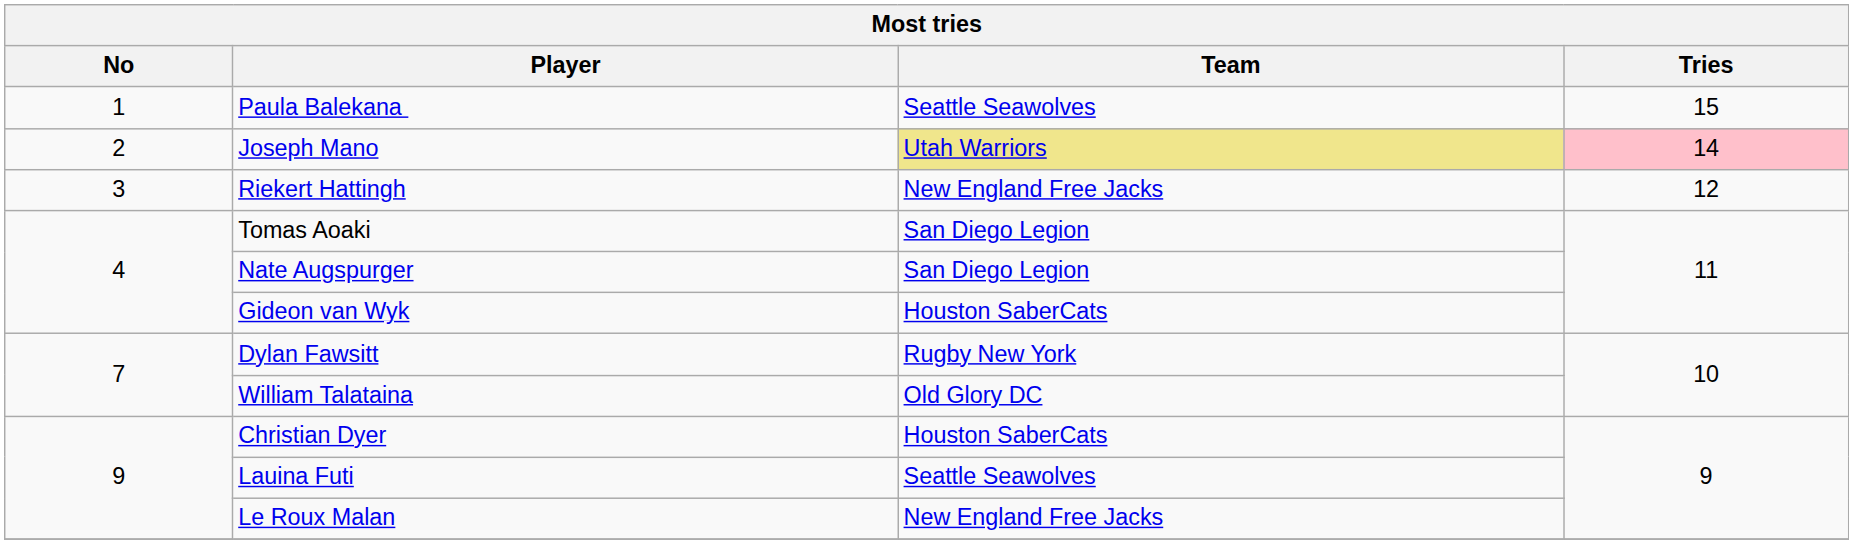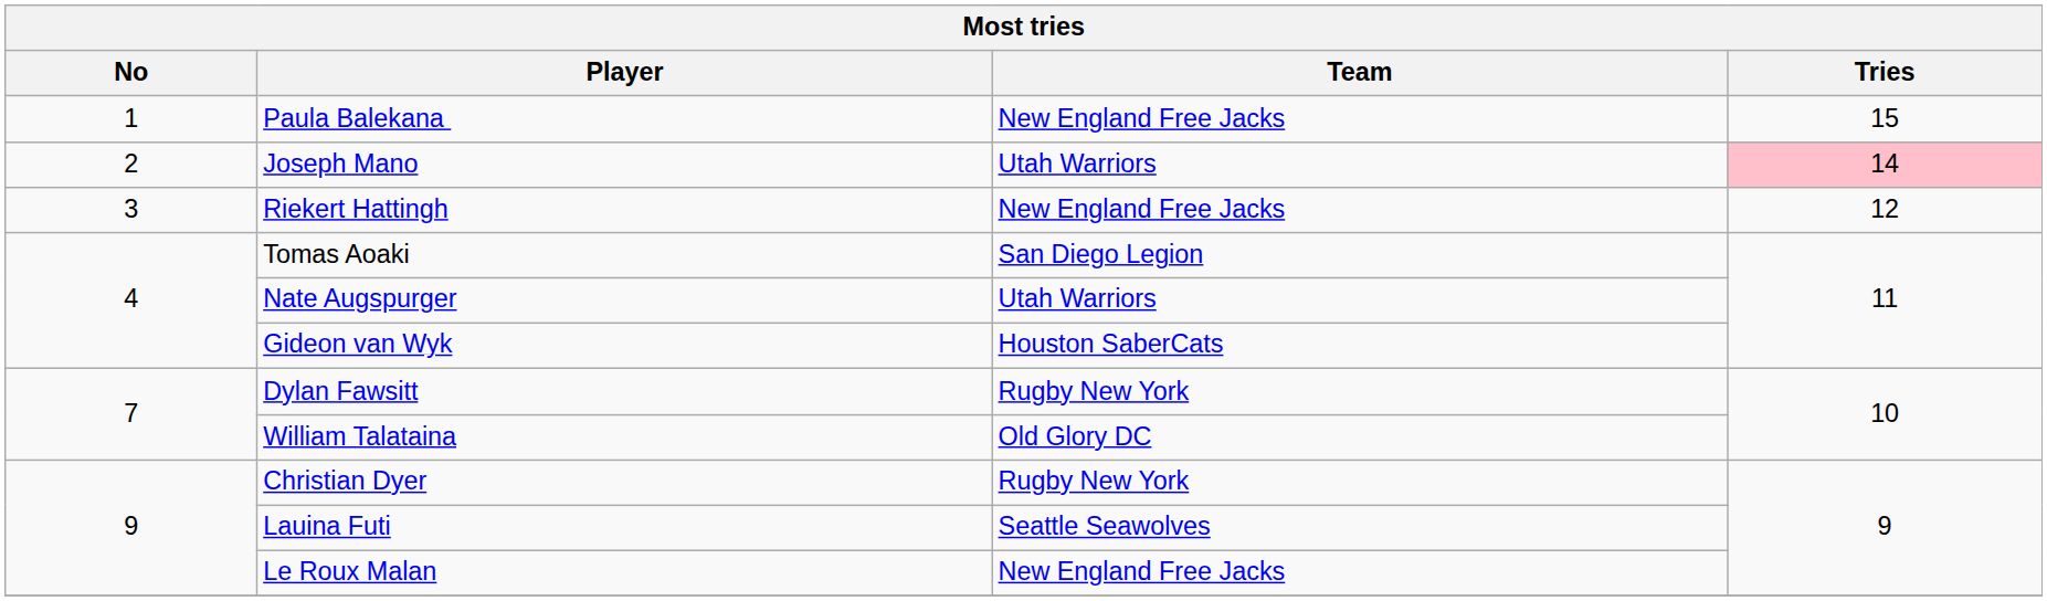Paula Balekana | Team: Seattle Seawolves -> New England Free Jacks
Joseph Mano | Team: khaki background -> no background
Nate Augspurger | Team: San Diego Legion -> Utah Warriors
Christian Dyer | Team: Houston SaberCats -> Rugby New York
